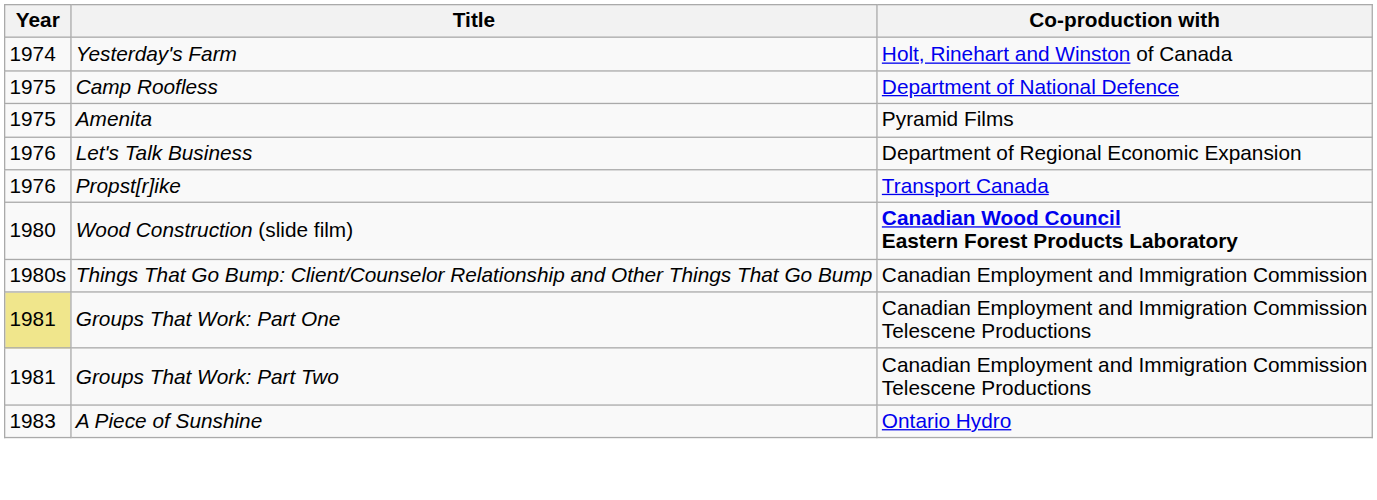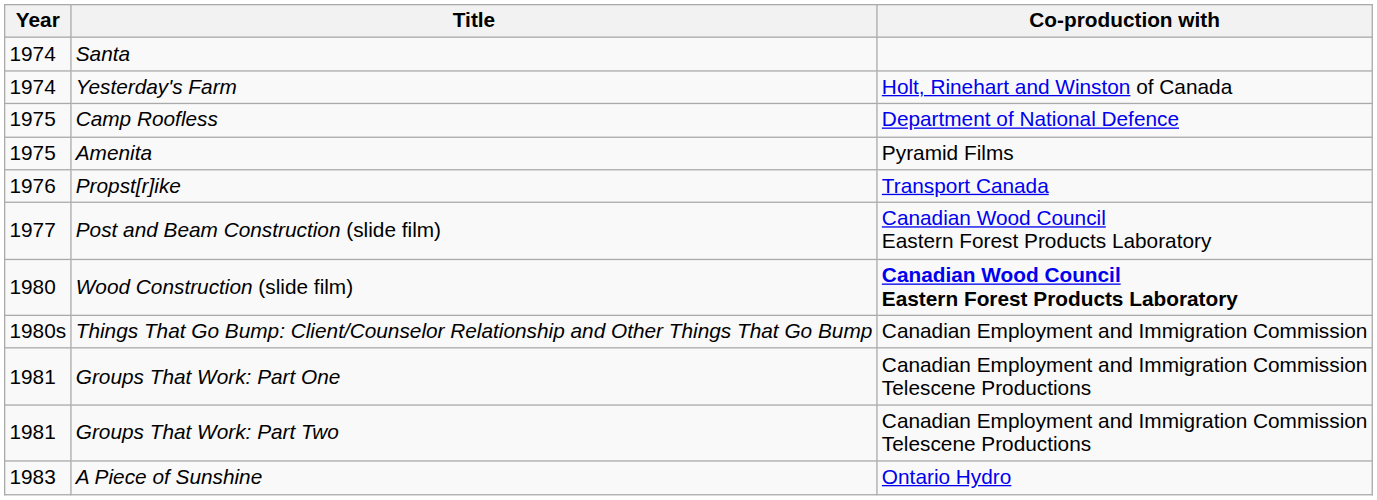+ row: 1974 | Santa
- row: 1976 | Let's Talk Business | Department of Regional Economic Expansion
+ row: 1977 | Post and Beam Construction (slide film) | Canadian Wood Council Eastern Forest Products Laboratory
Groups That Work: Part One | Year: khaki background -> no background
